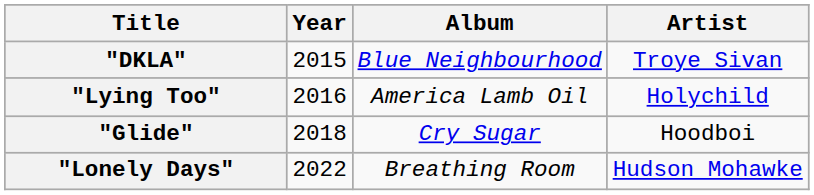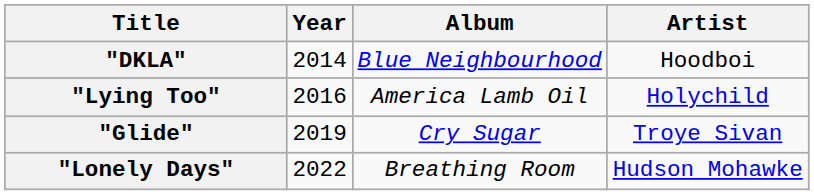"DKLA" | Year: 2015 -> 2014
"DKLA" | Artist: Troye Sivan -> Hoodboi
"Glide" | Year: 2018 -> 2019
"Glide" | Artist: Hoodboi -> Troye Sivan
